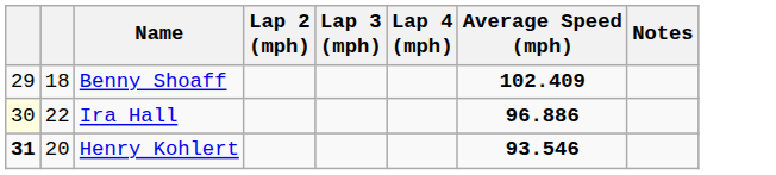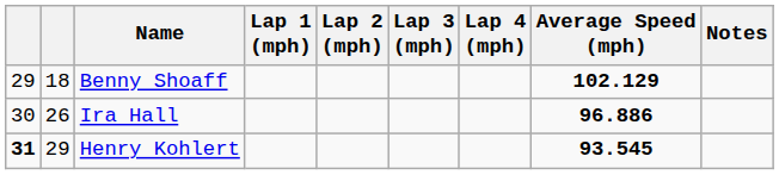+ column: Lap 1 (mph)
Benny Shoaff | Average Speed (mph): 102.409 -> 102.129
Ira Hall | column 1: lightyellow background -> no background
Ira Hall | column 2: 22 -> 26
Henry Kohlert | column 2: 20 -> 29
Henry Kohlert | Average Speed (mph): 93.546 -> 93.545
